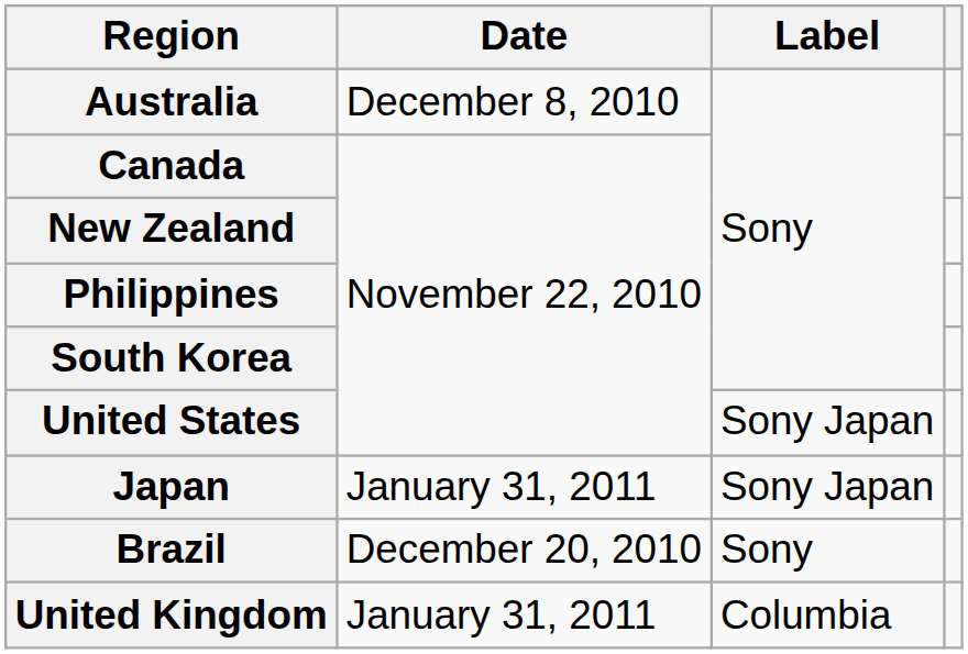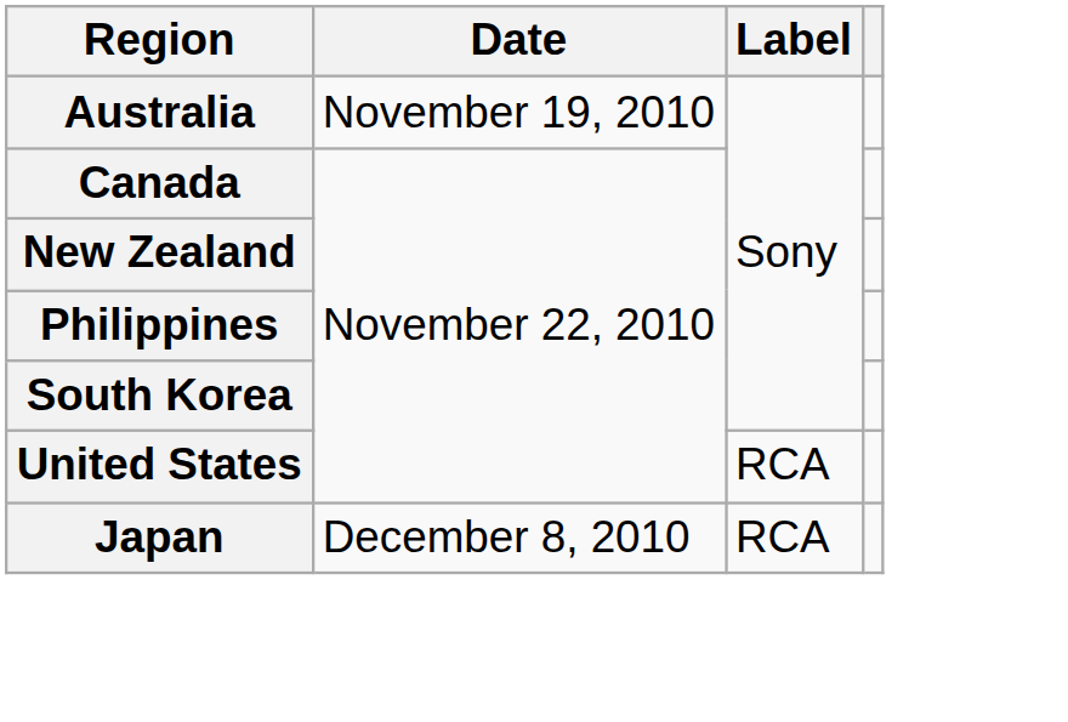Australia | Date: December 8, 2010 -> November 19, 2010
United States | Label: Sony Japan -> RCA
Japan | Date: January 31, 2011 -> December 8, 2010
Japan | Label: Sony Japan -> RCA
- row: Brazil | December 20, 2010 | Sony
- row: United Kingdom | January 31, 2011 | Columbia
